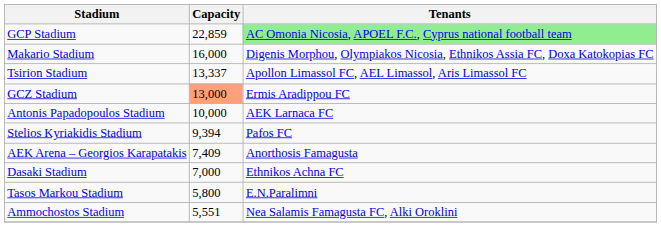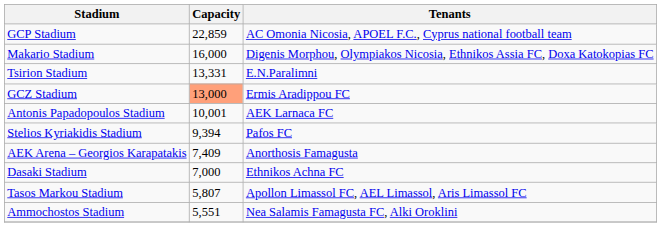GCP Stadium | Tenants: lightgreen background -> no background
Tsirion Stadium | Capacity: 13,337 -> 13,331
Tsirion Stadium | Tenants: Apollon Limassol FC, AEL Limassol, Aris Limassol FC -> E.N.Paralimni
Antonis Papadopoulos Stadium | Capacity: 10,000 -> 10,001
Tasos Markou Stadium | Capacity: 5,800 -> 5,807
Tasos Markou Stadium | Tenants: E.N.Paralimni -> Apollon Limassol FC, AEL Limassol, Aris Limassol FC
